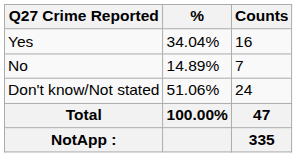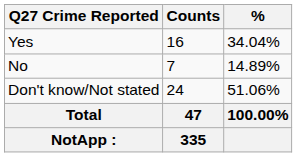columns swapped: Counts <-> %
